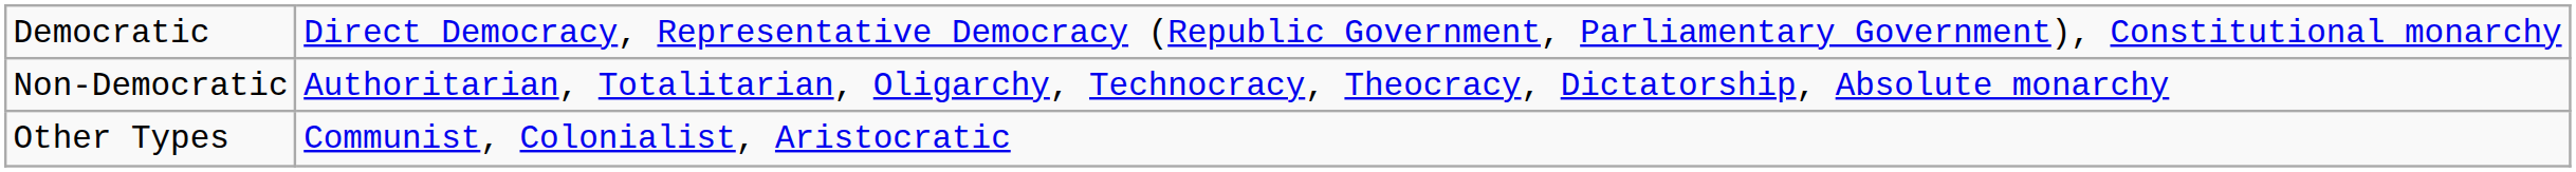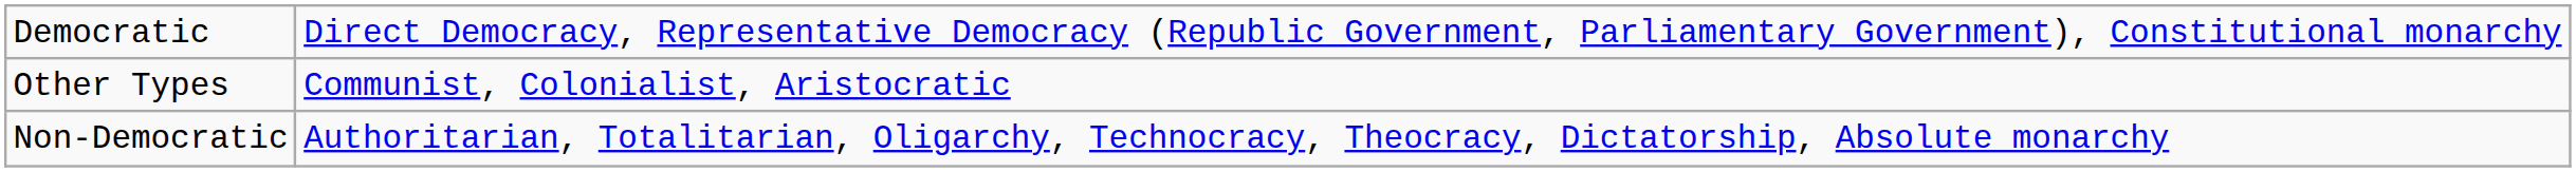rows swapped: Non-Democratic <-> Other Types
